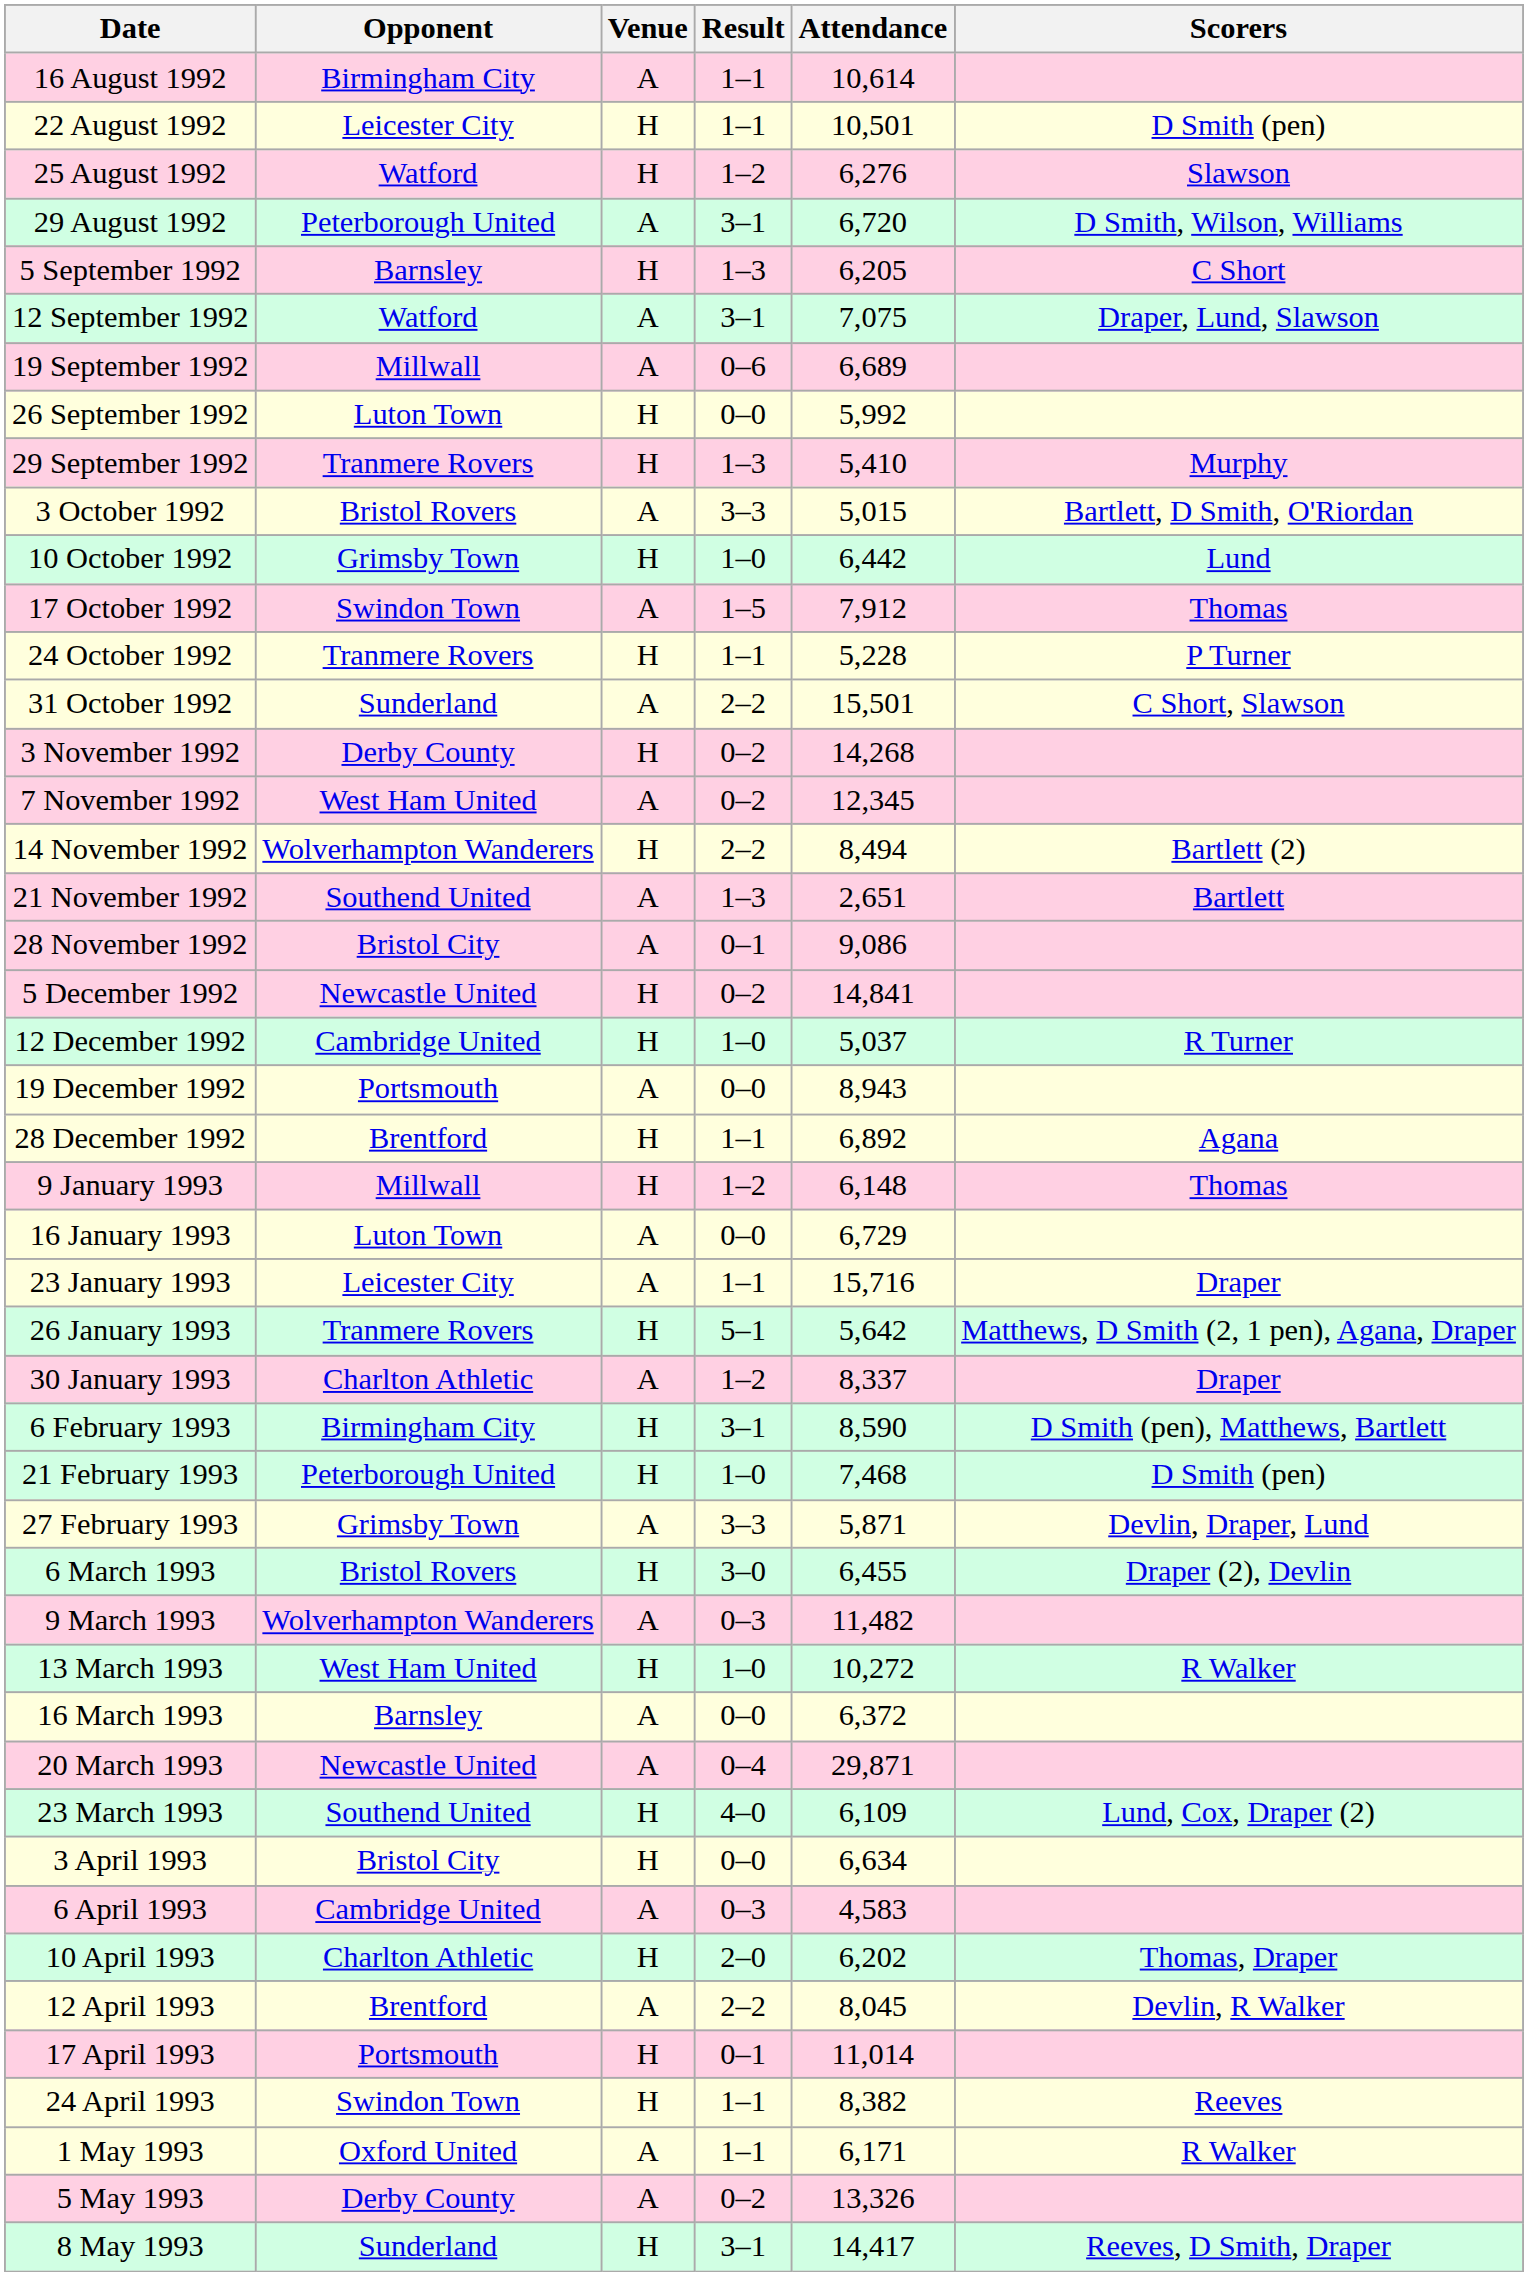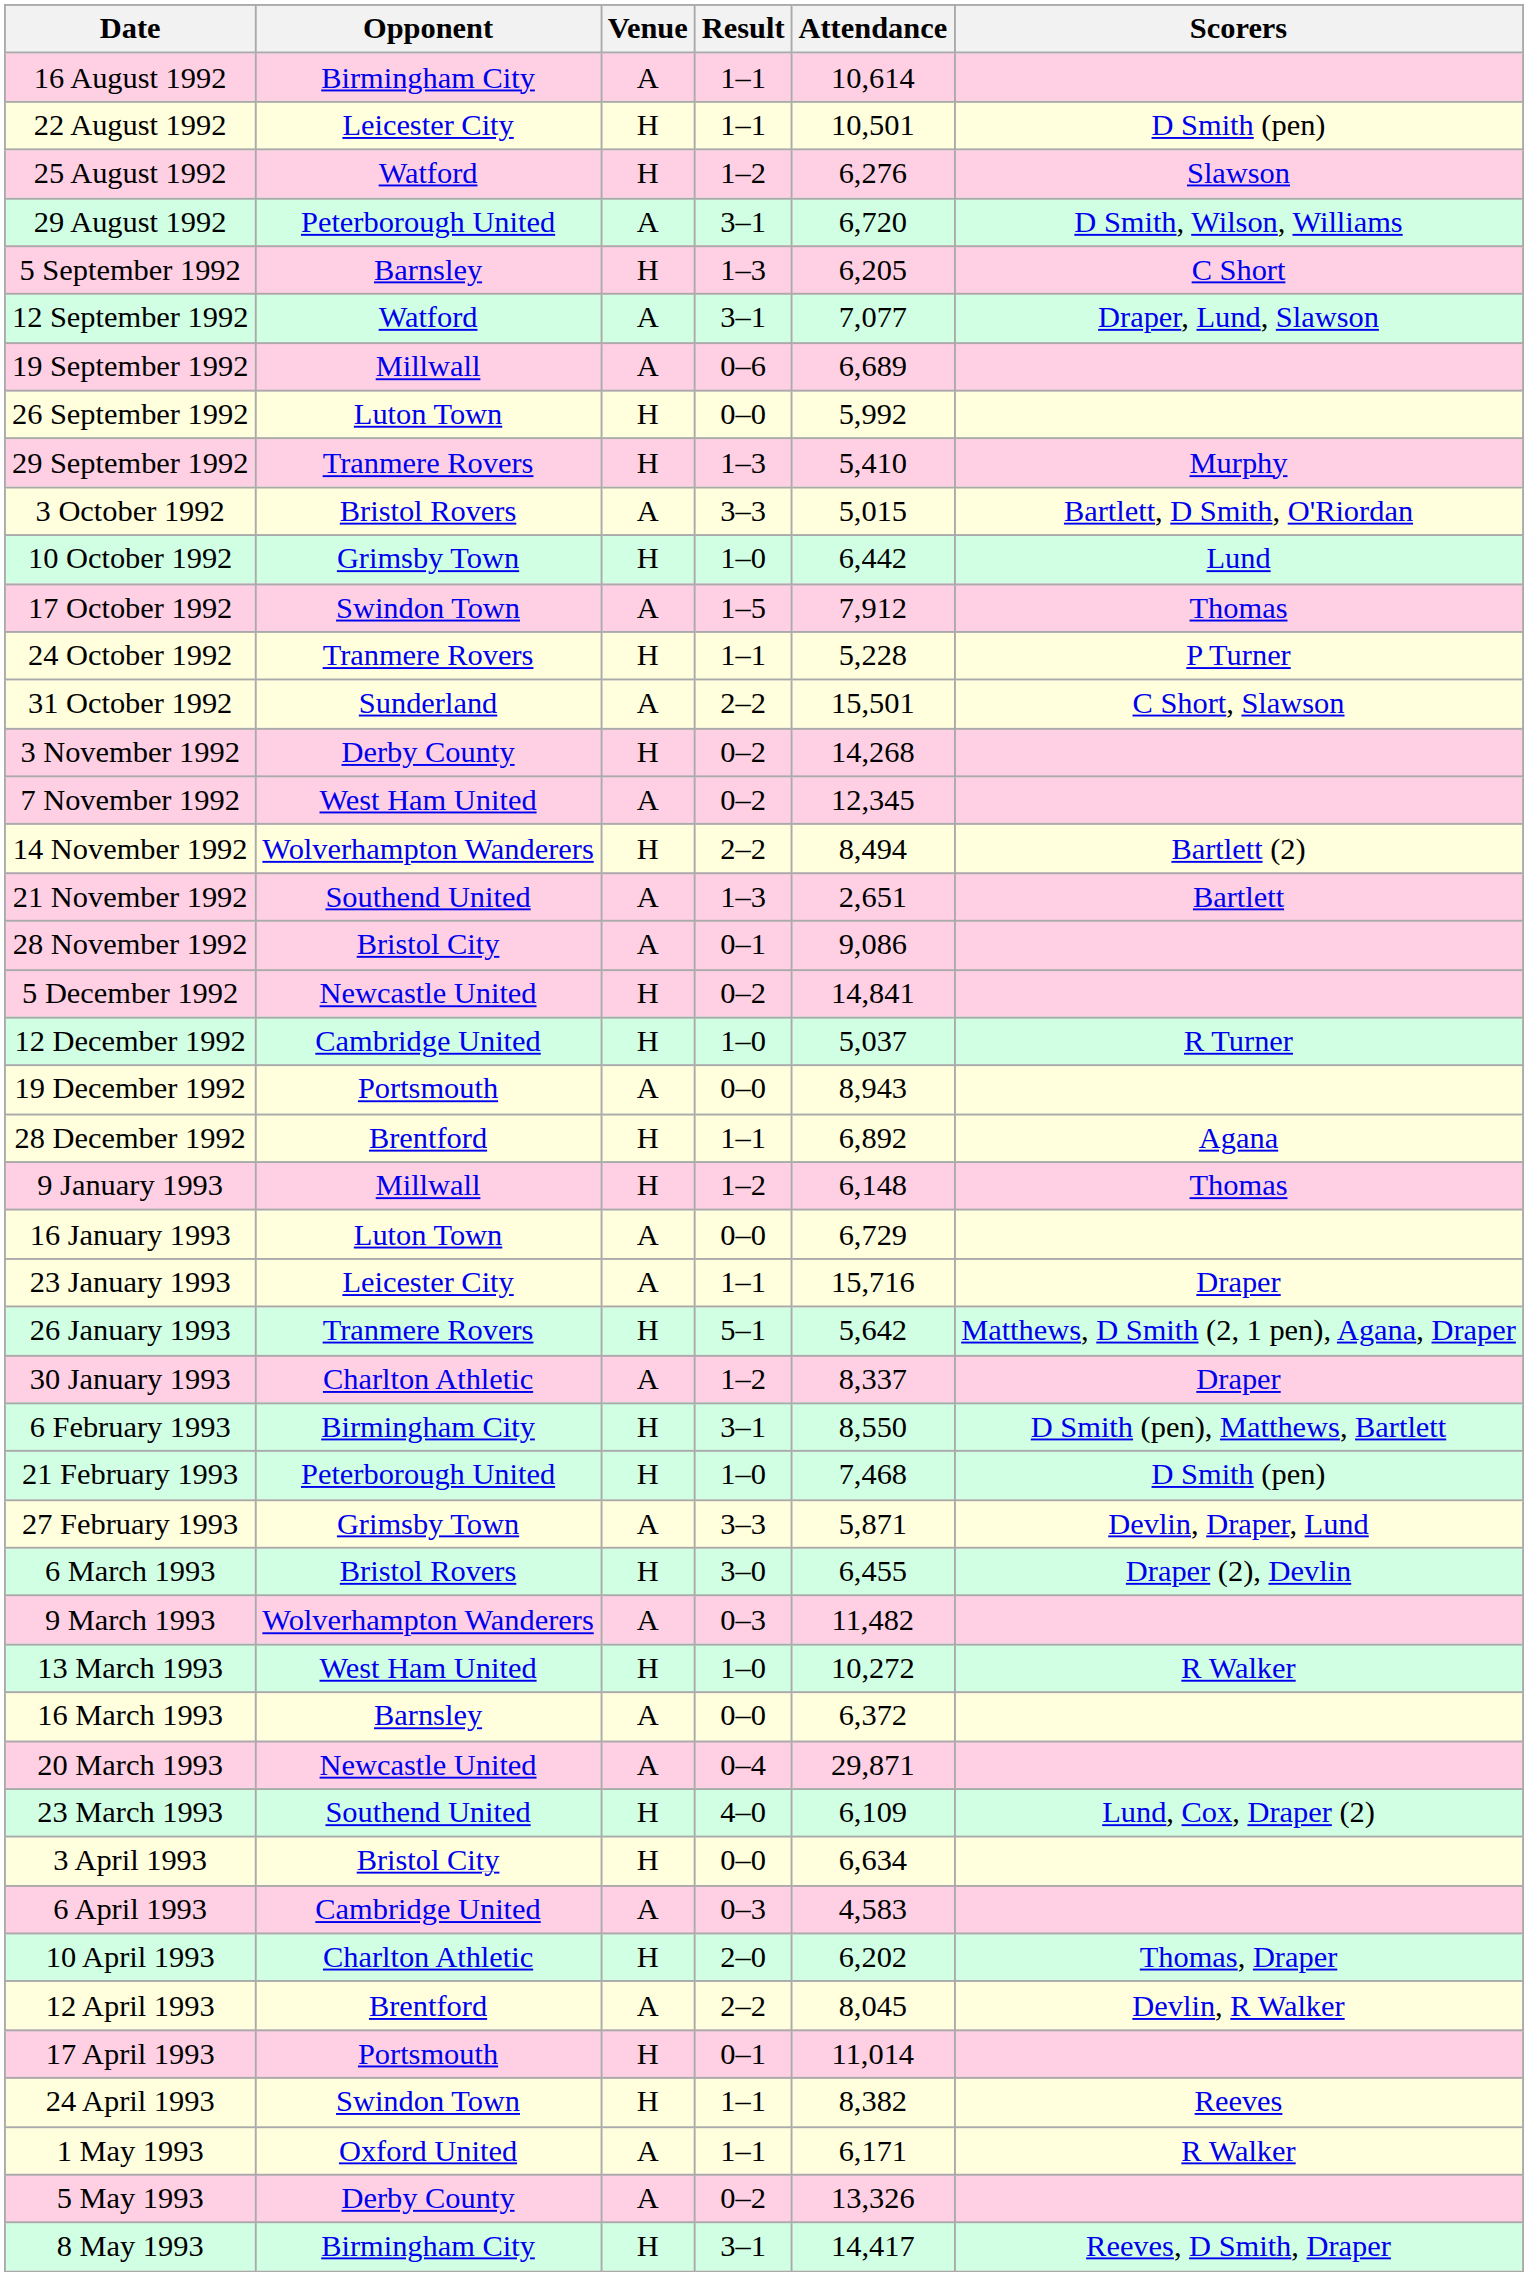12 September 1992 | Attendance: 7,075 -> 7,077
6 February 1993 | Attendance: 8,590 -> 8,550
8 May 1993 | Opponent: Sunderland -> Birmingham City
